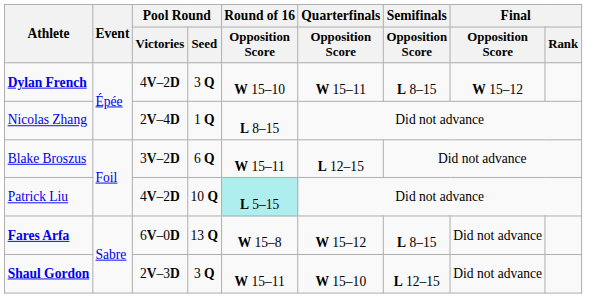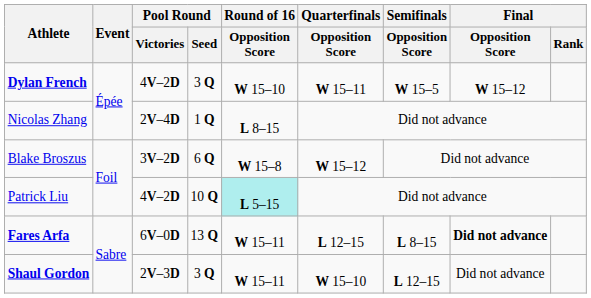Dylan French | Semifinals / Opposition Score: L 8–15 -> W 15–5
Blake Broszus | Round of 16 / Opposition Score: W 15–11 -> W 15–8
Blake Broszus | Quarterfinals / Opposition Score: L 12–15 -> W 15–12
Fares Arfa | Round of 16 / Opposition Score: W 15–8 -> W 15–11
Fares Arfa | Quarterfinals / Opposition Score: W 15–12 -> L 12–15
Fares Arfa | Final / Opposition Score: normal -> bold
